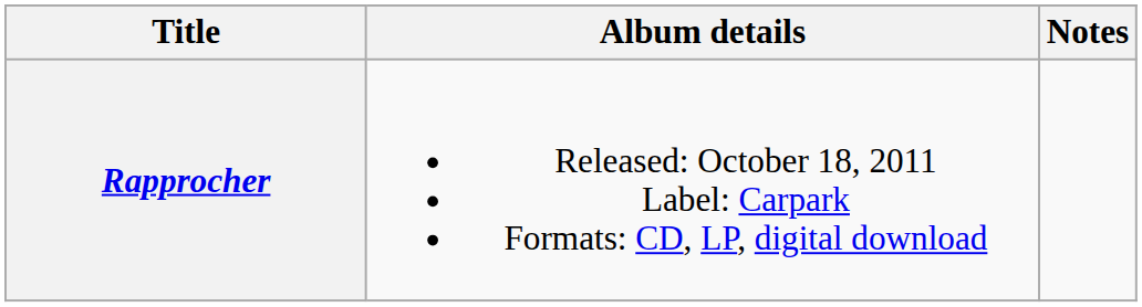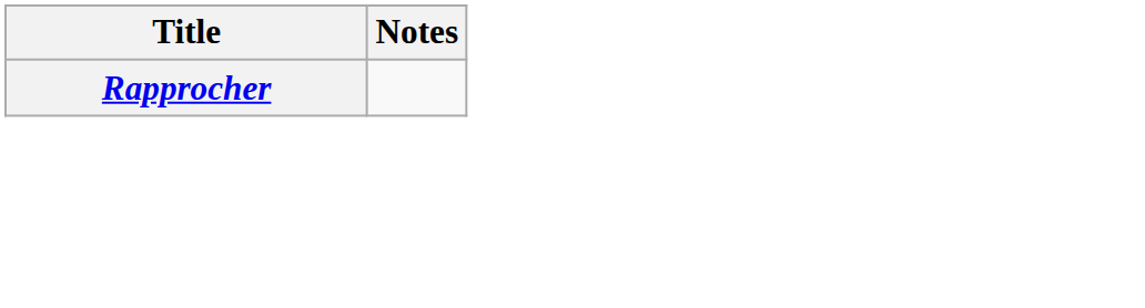- column: Album details | Released: October 18, 2011 Label: Carpark Formats: CD, LP, digital download
